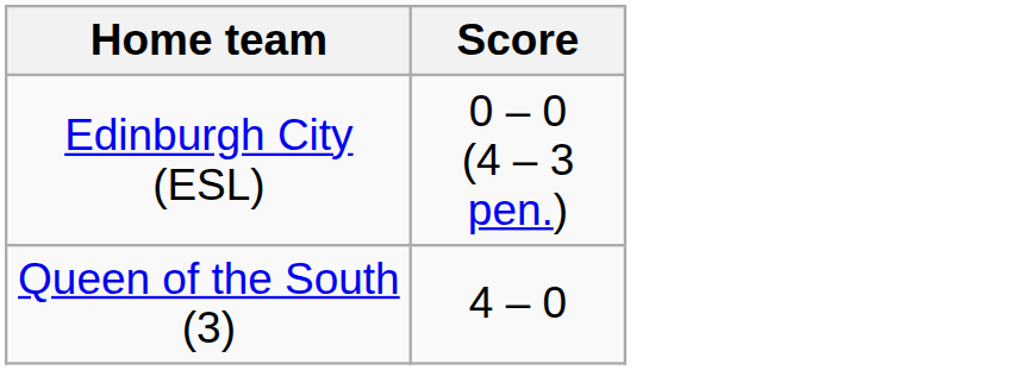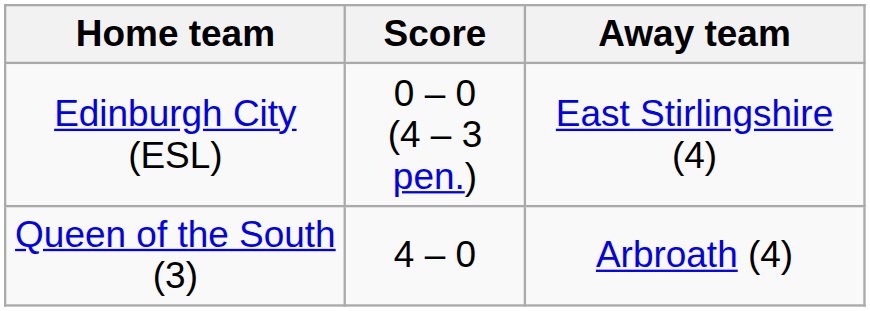+ column: Away team | East Stirlingshire (4) | Arbroath (4)
